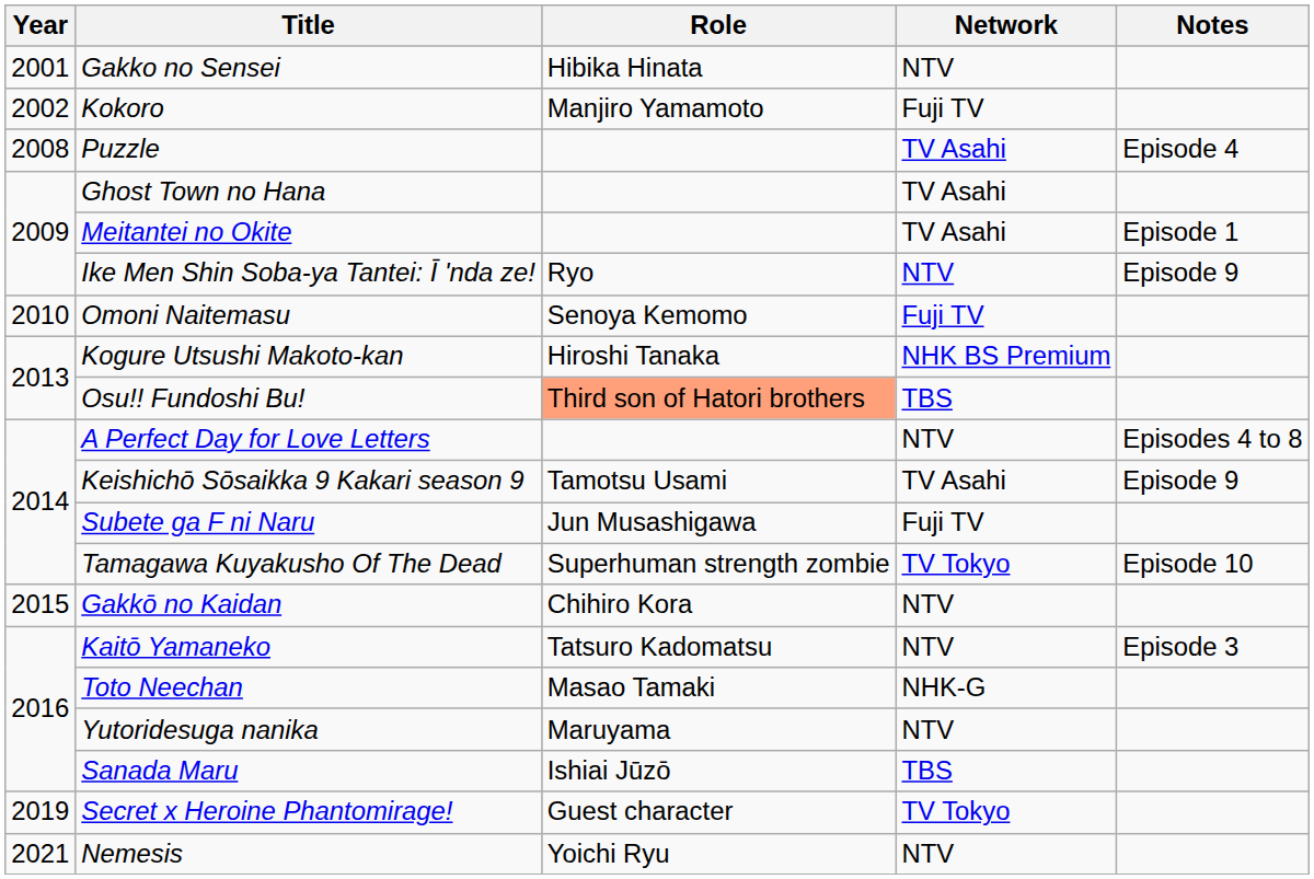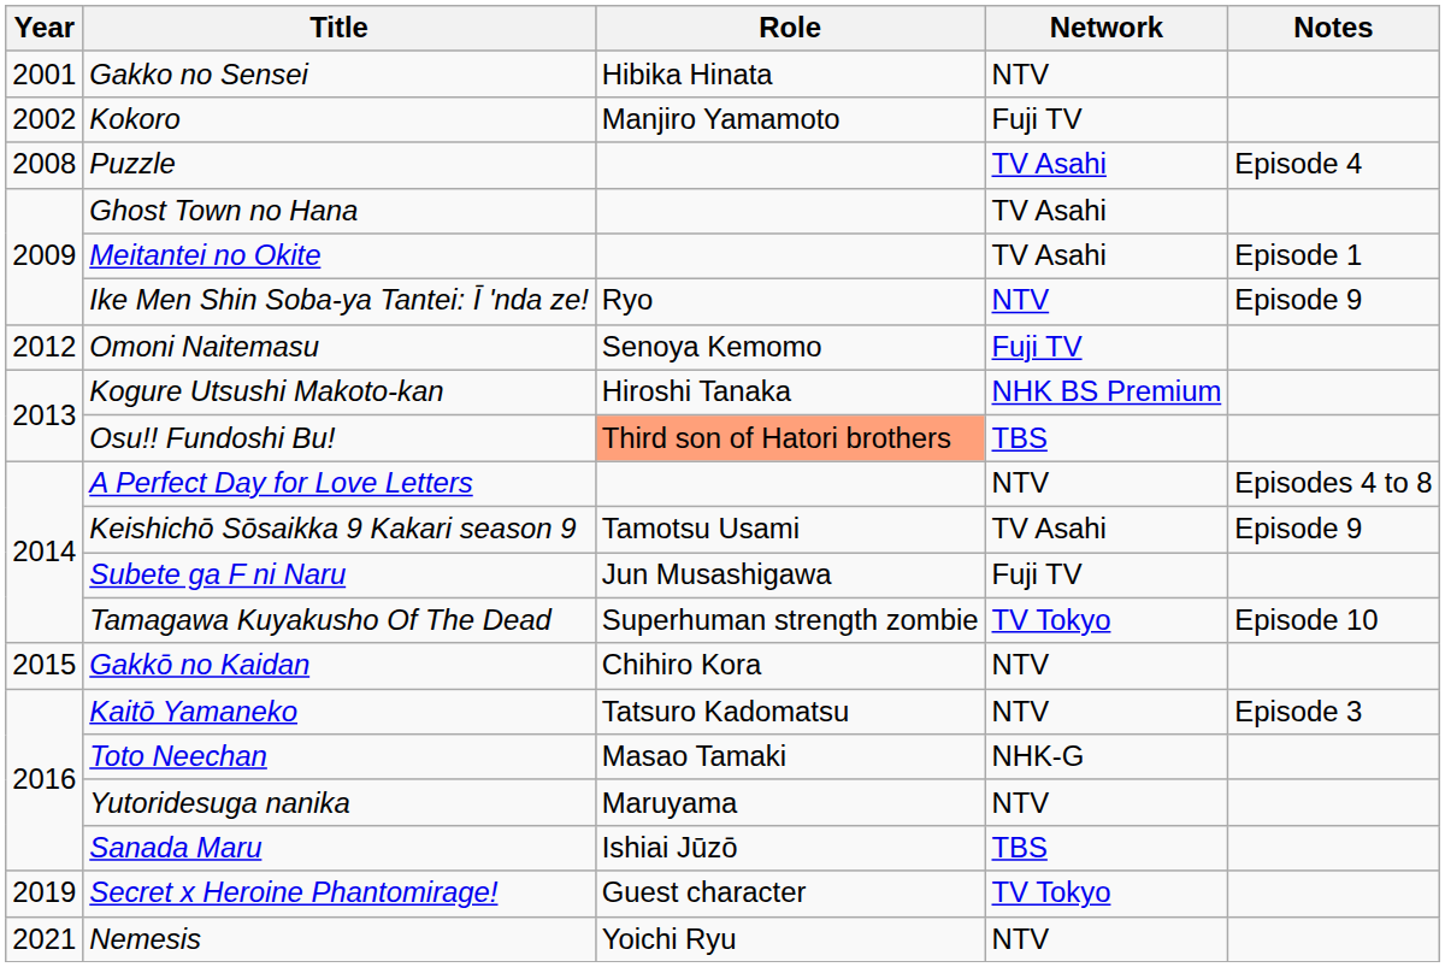Omoni Naitemasu | Year: 2010 -> 2012
